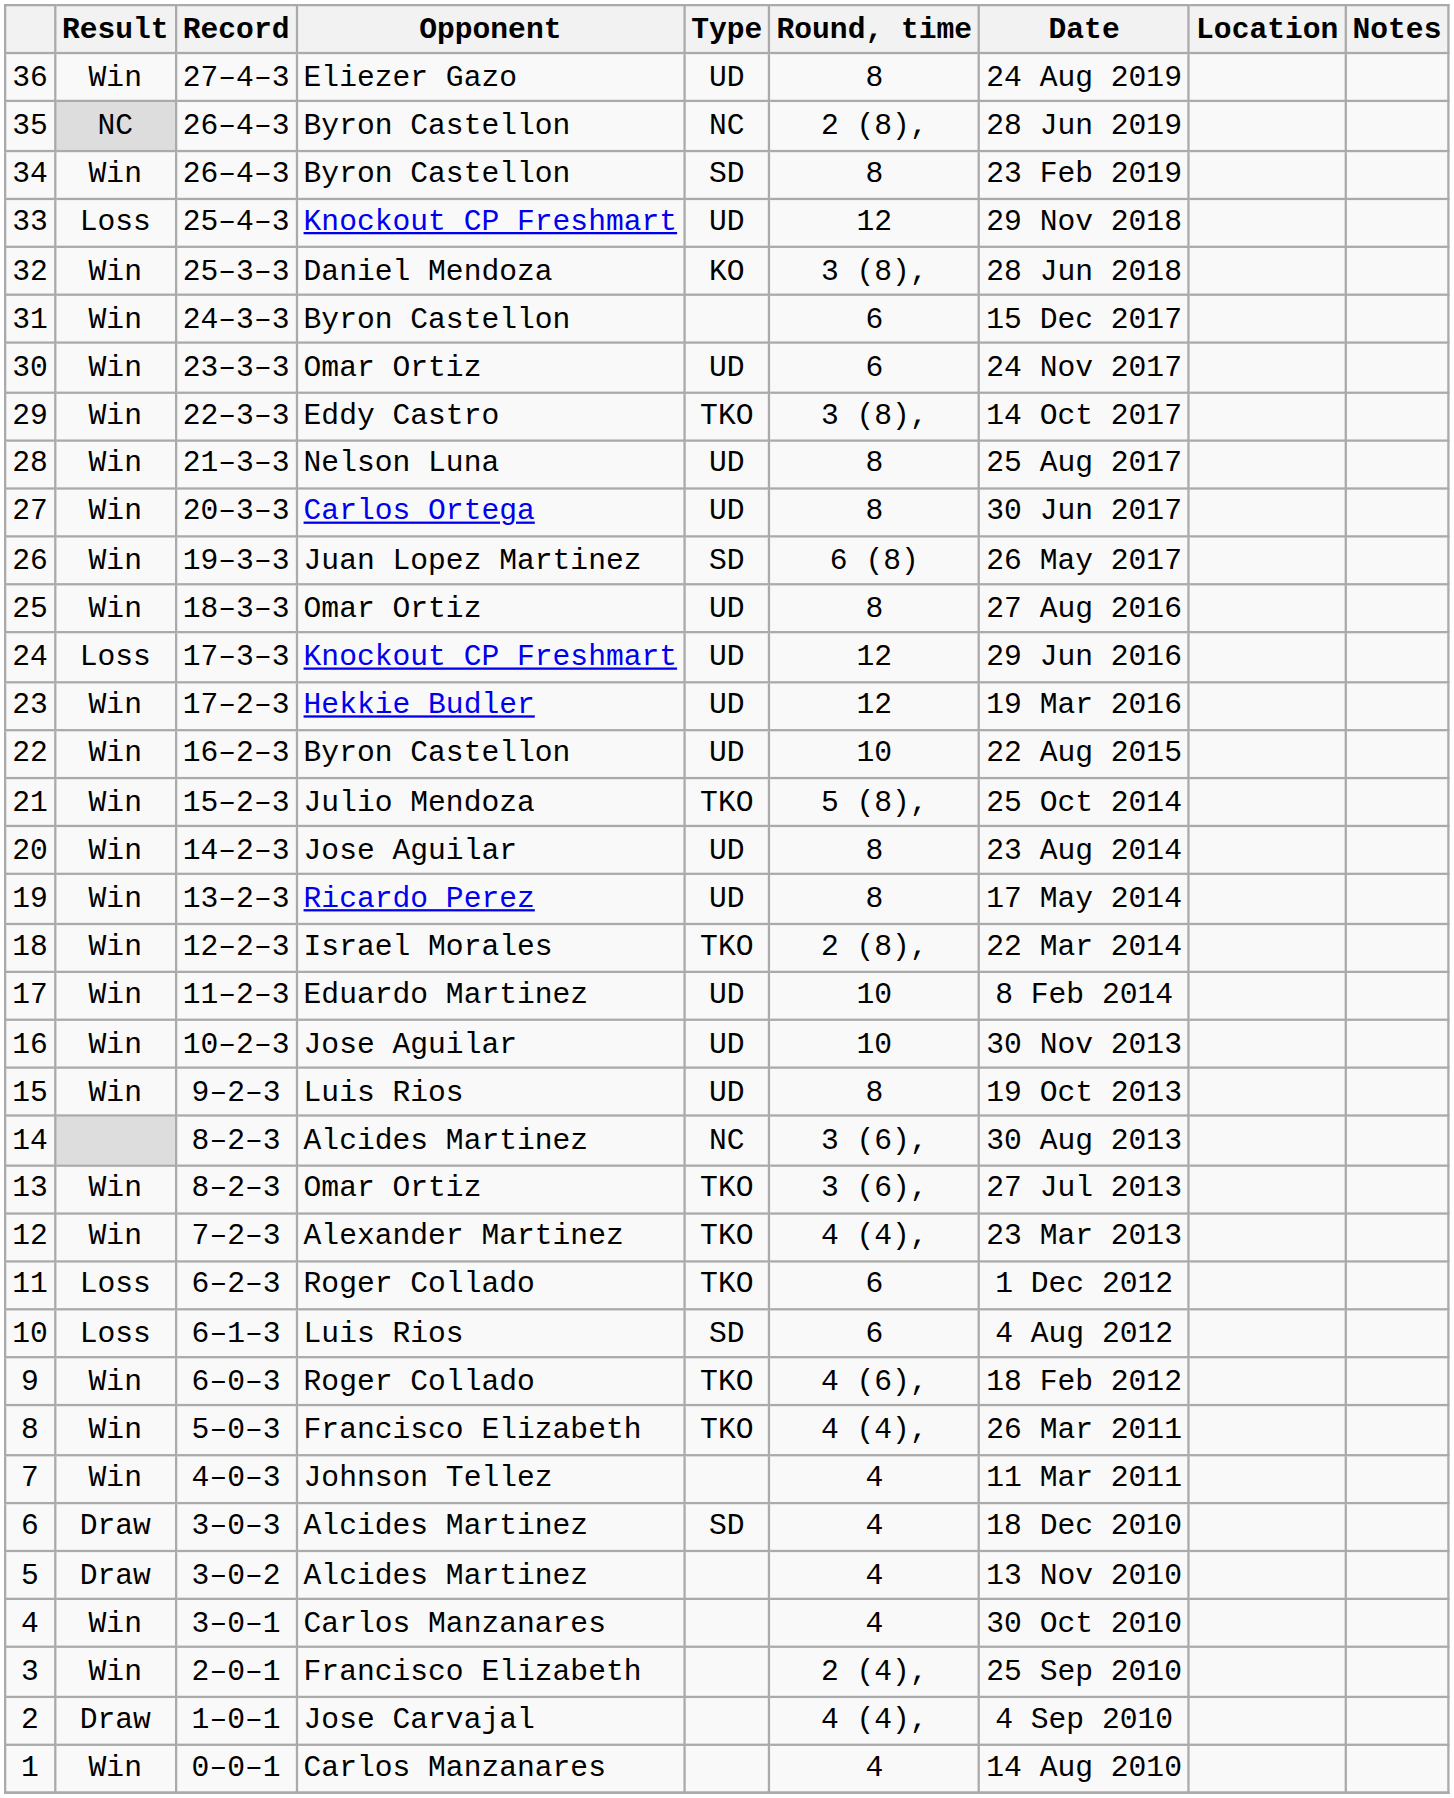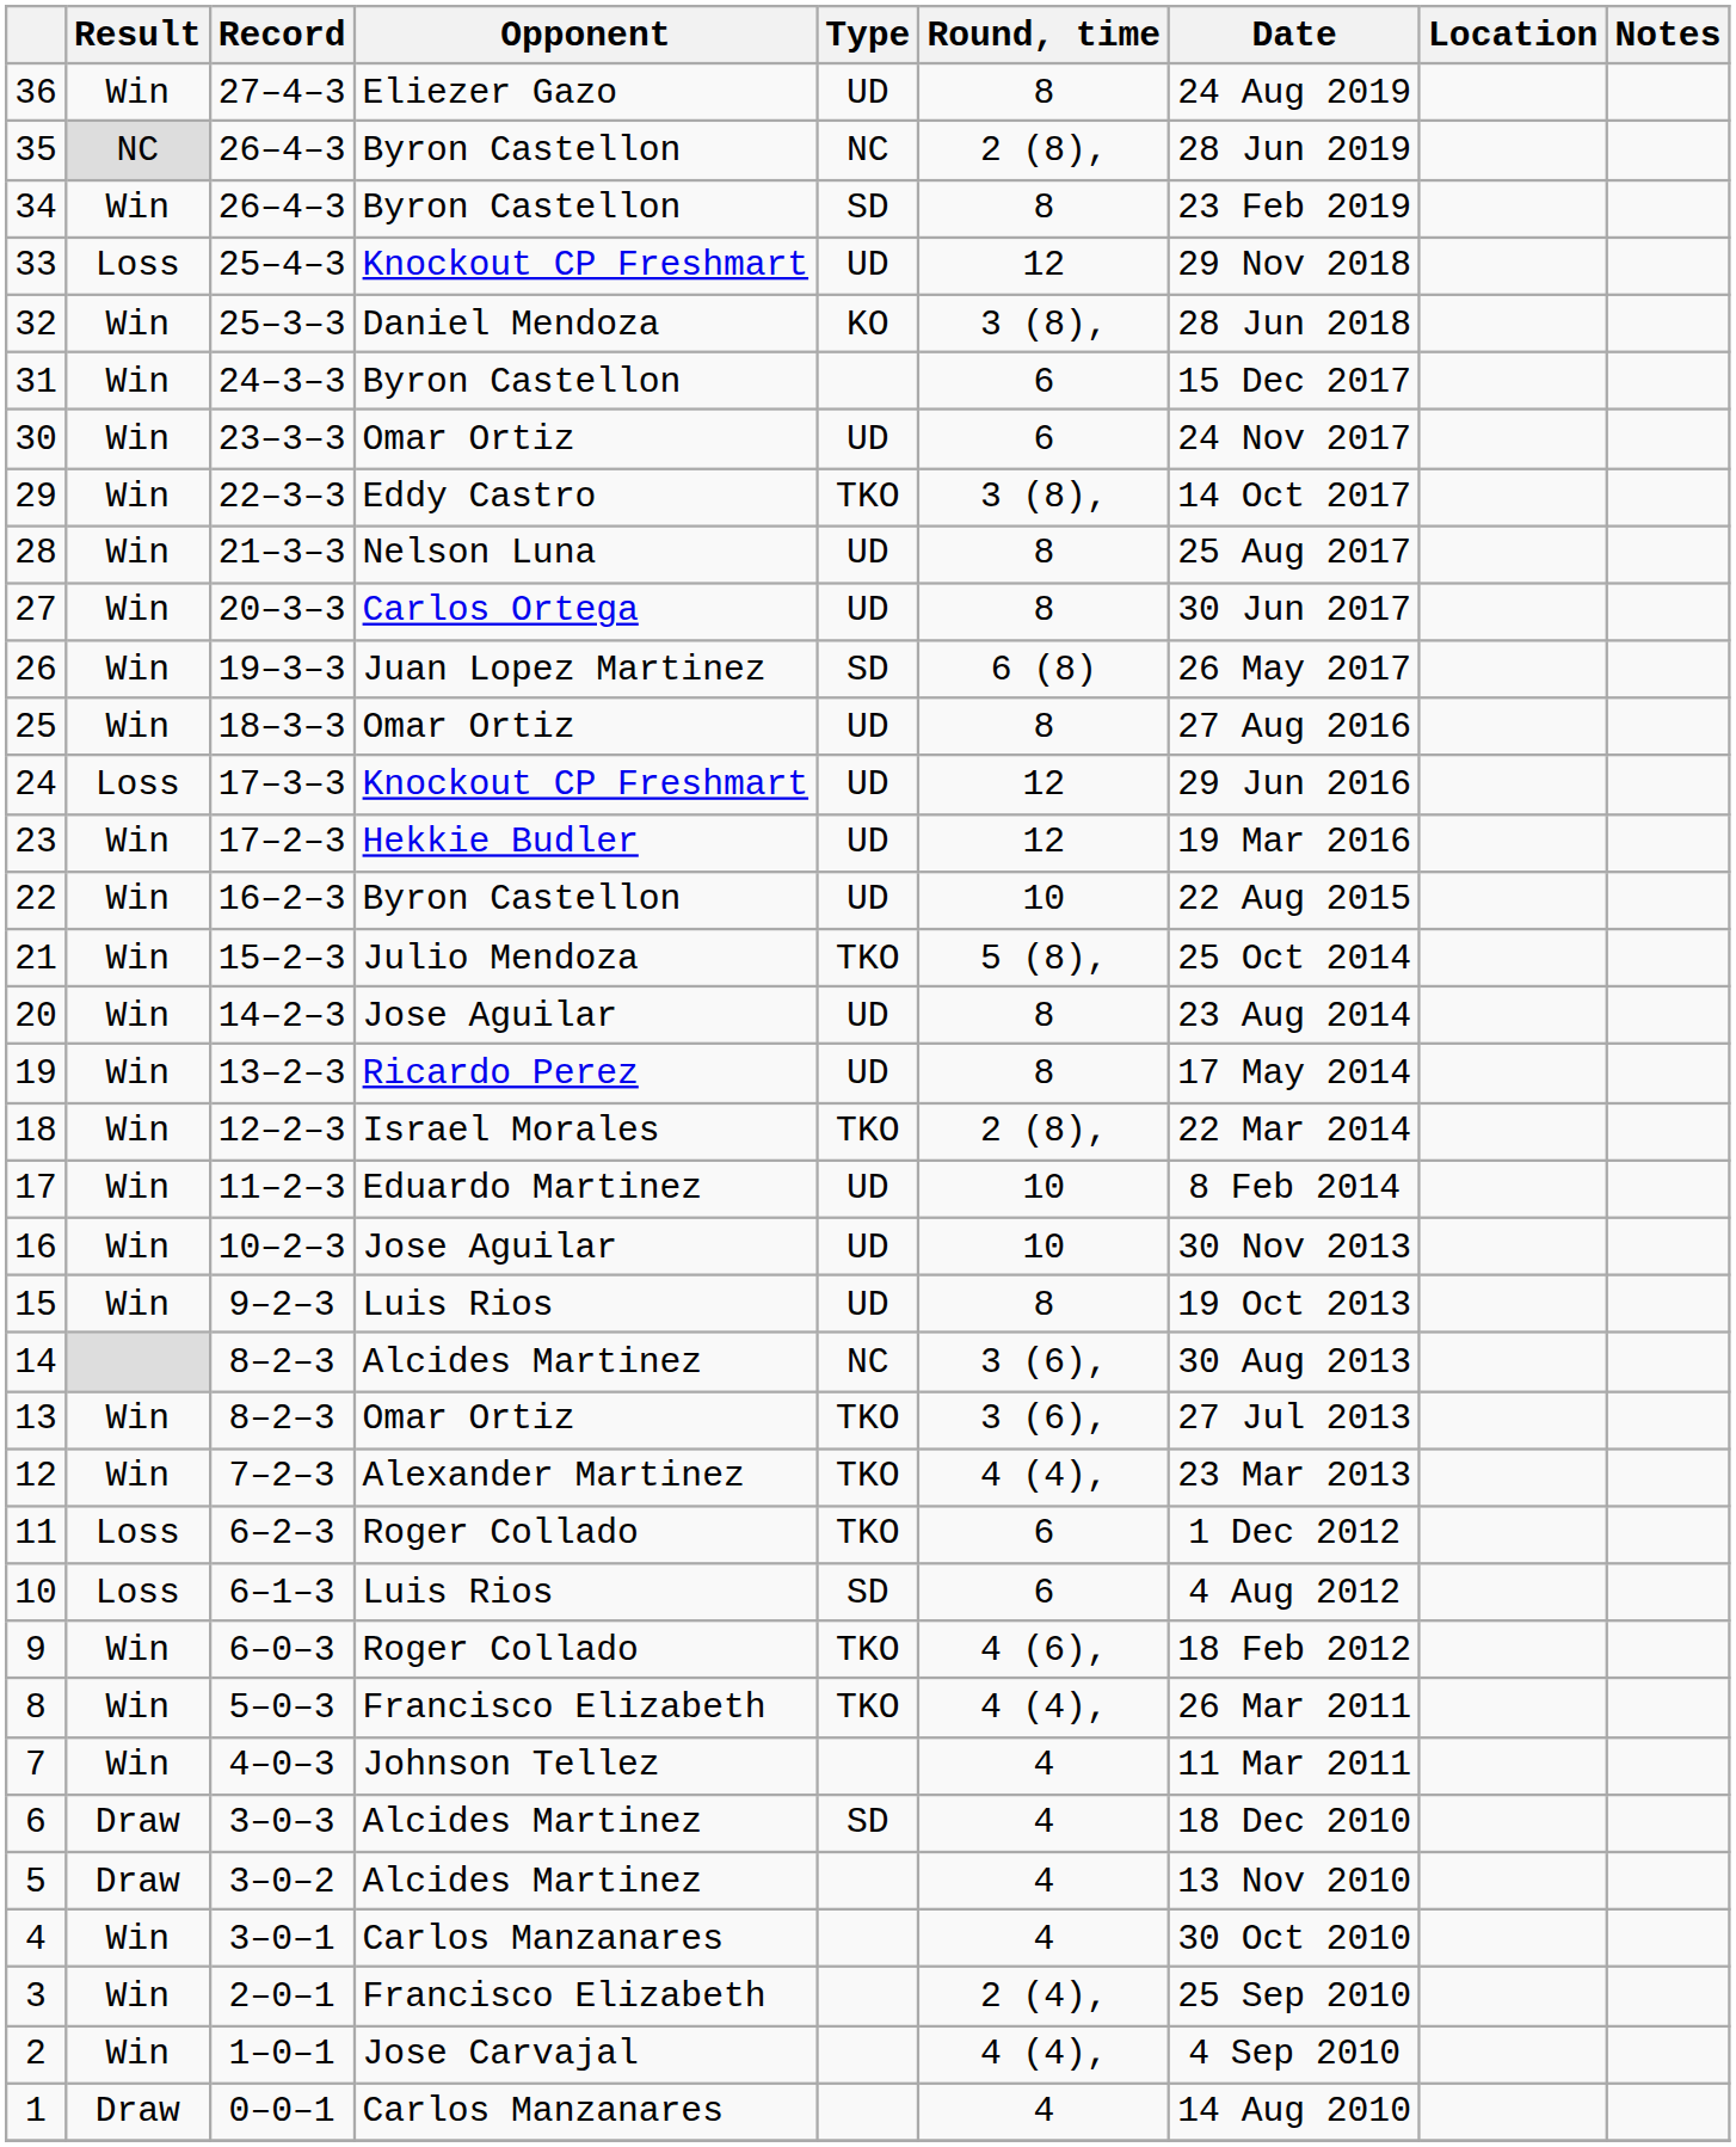2 | Result: Draw -> Win
1 | Result: Win -> Draw
